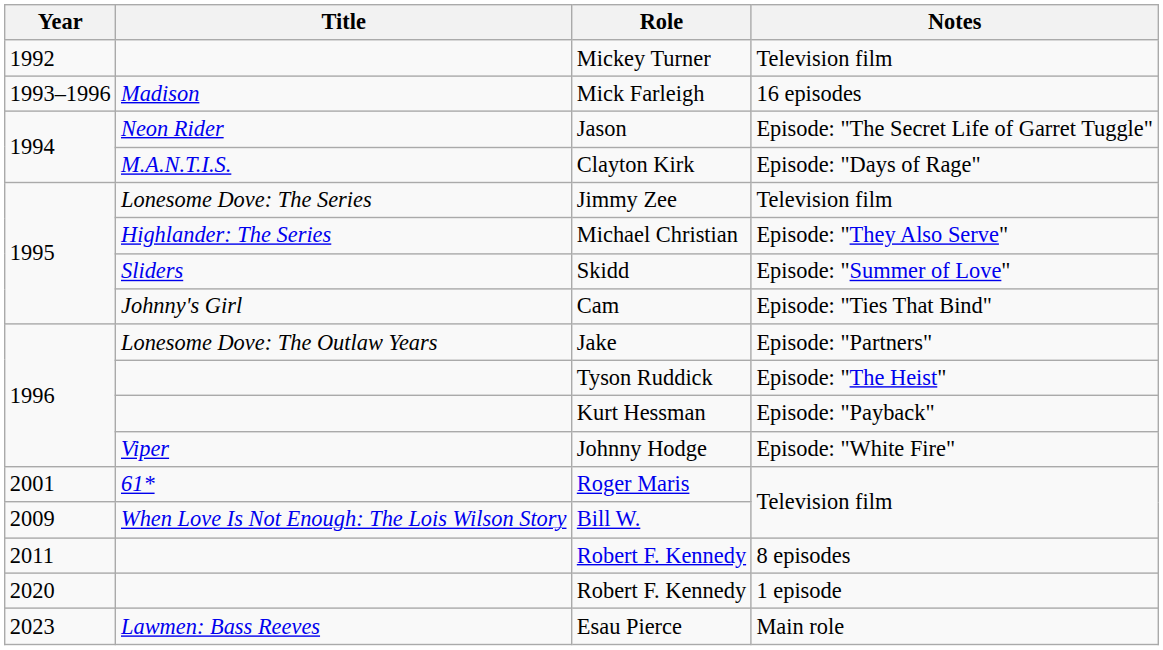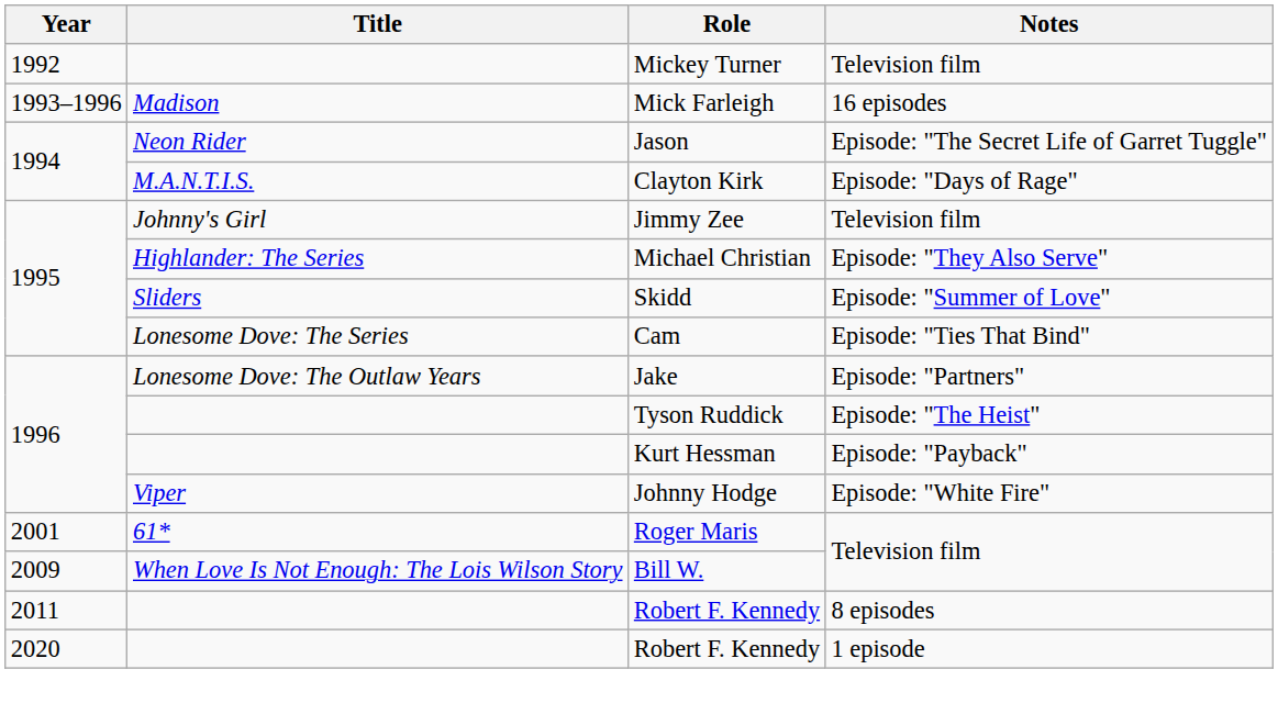Jimmy Zee | Title: Lonesome Dove: The Series -> Johnny's Girl
Cam | Title: Johnny's Girl -> Lonesome Dove: The Series
- row: 2023 | Lawmen: Bass Reeves | Esau Pierce | Main role
